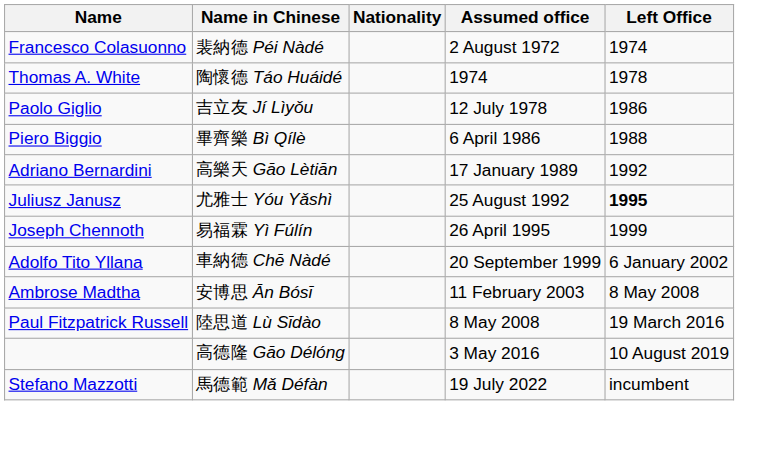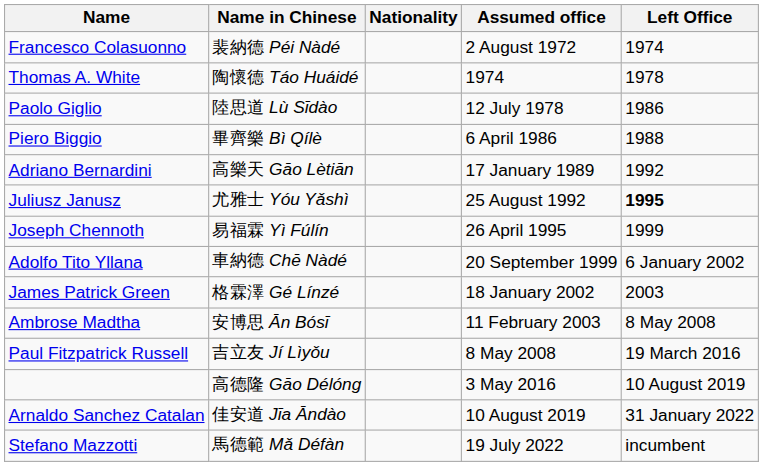Paolo Giglio | Name in Chinese: 吉立友 Jí Lìyǒu -> 陸思道 Lù Sīdào
+ row: James Patrick Green | 格霖澤 Gé Línzé | 18 January 2002 | 2003
Paul Fitzpatrick Russell | Name in Chinese: 陸思道 Lù Sīdào -> 吉立友 Jí Lìyǒu
+ row: Arnaldo Sanchez Catalan | 佳安道 Jīa Āndào | 10 August 2019 | 31 January 2022
